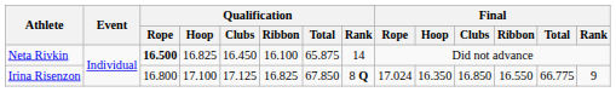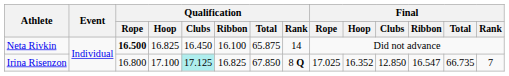Irina Risenzon | Qualification / Clubs: no background -> paleturquoise background
Irina Risenzon | Final / Rope: 17.024 -> 17.025
Irina Risenzon | Final / Hoop: 16.350 -> 16.352
Irina Risenzon | Final / Clubs: 16.850 -> 12.850
Irina Risenzon | Final / Ribbon: 16.550 -> 16.547
Irina Risenzon | Final / Total: 66.775 -> 66.735
Irina Risenzon | Final / Rank: 9 -> 7
